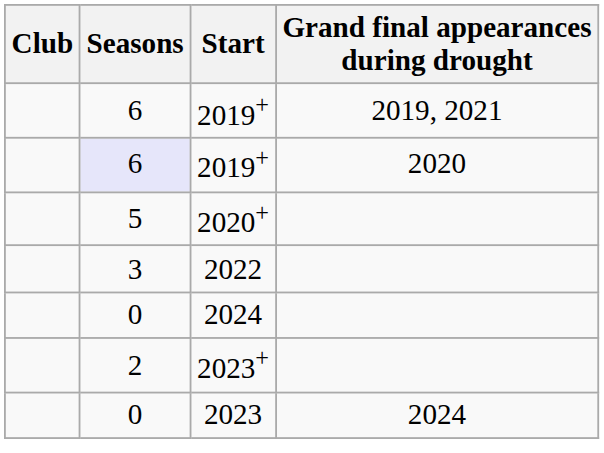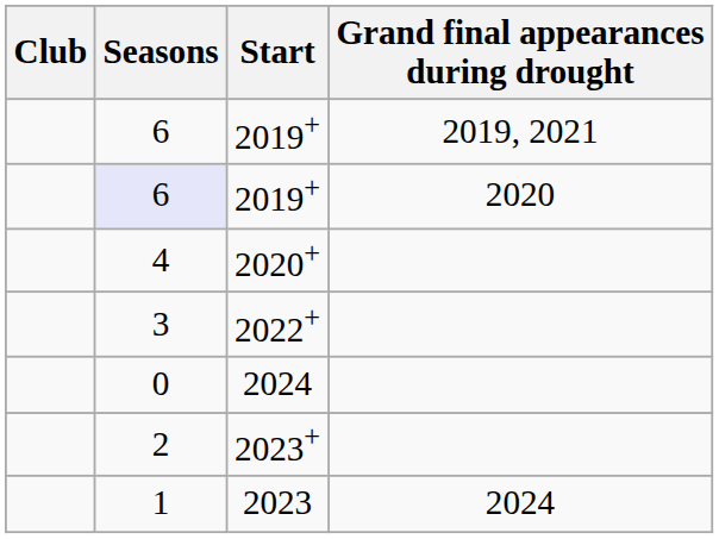2020+ | Seasons: 5 -> 4
+ row: 3 | 2022+
- row: 3 | 2022
2023 | Seasons: 0 -> 1
